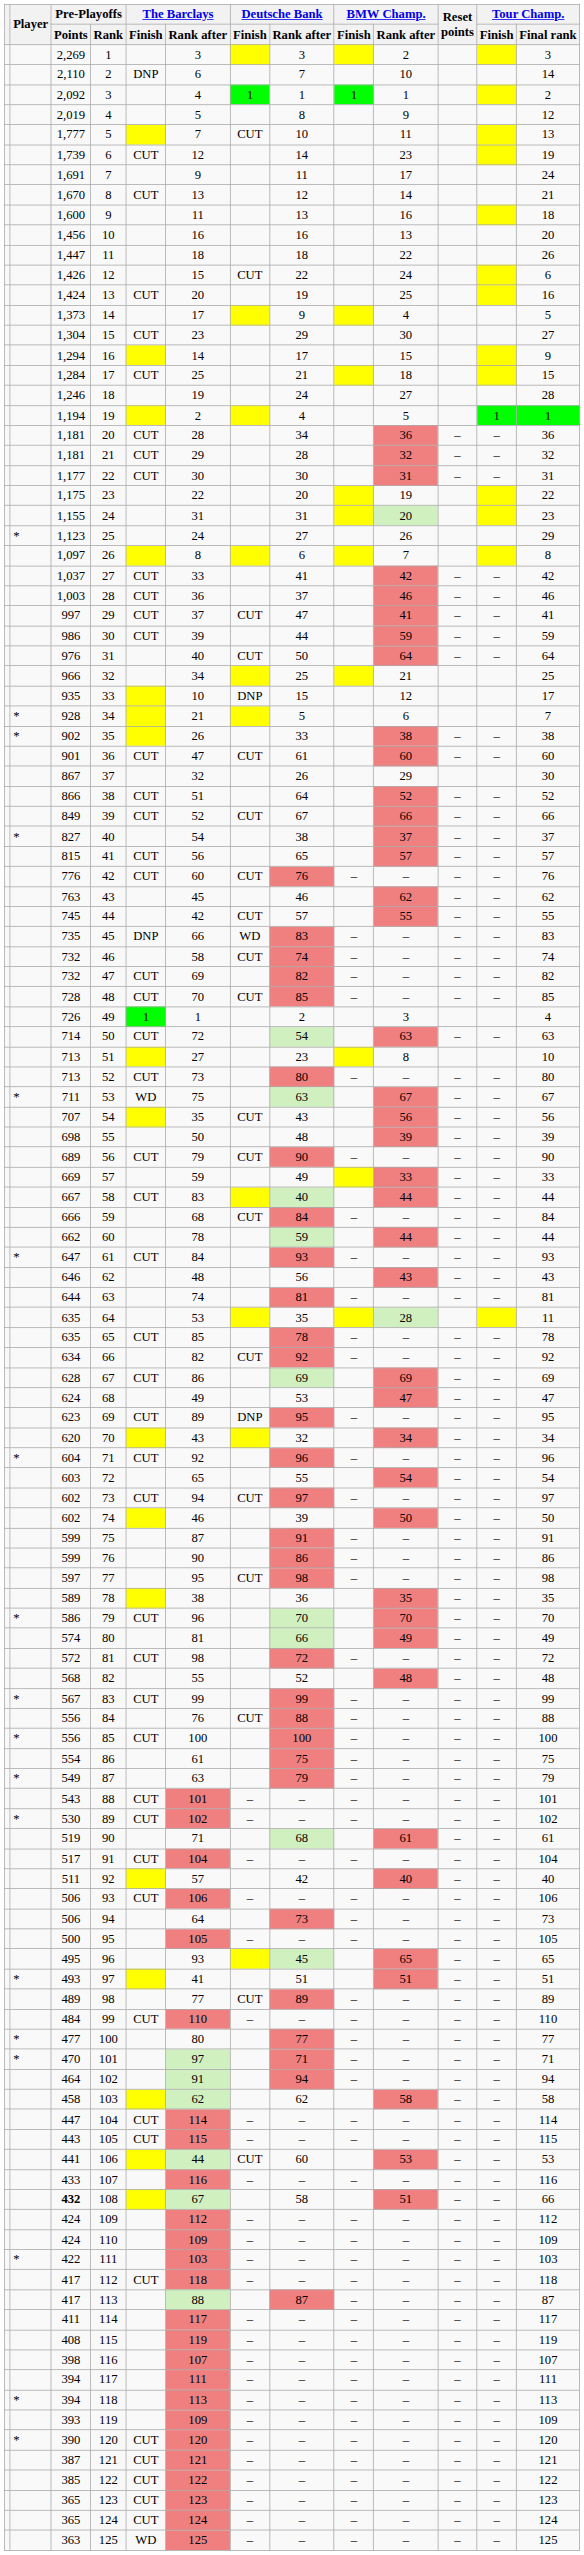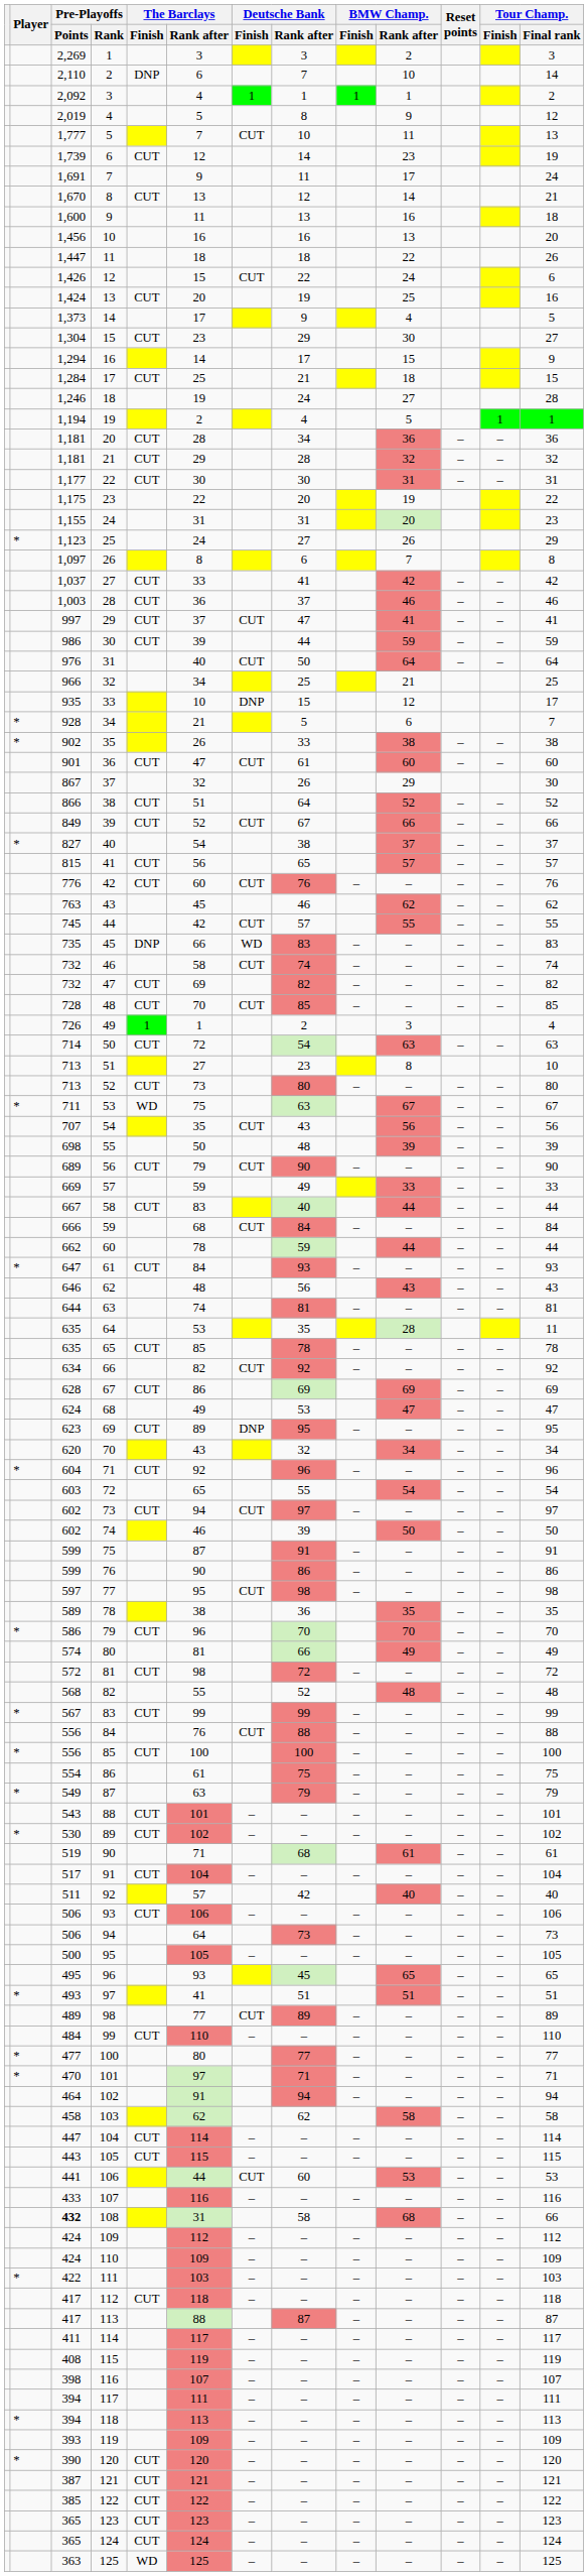108 | The Barclays / Rank after: 67 -> 31
108 | BMW Champ. / Rank after: 51 -> 68
